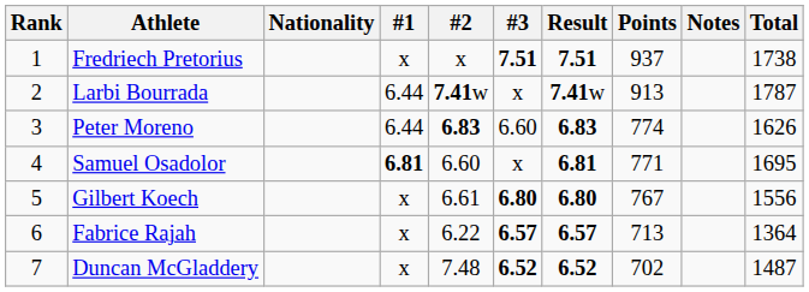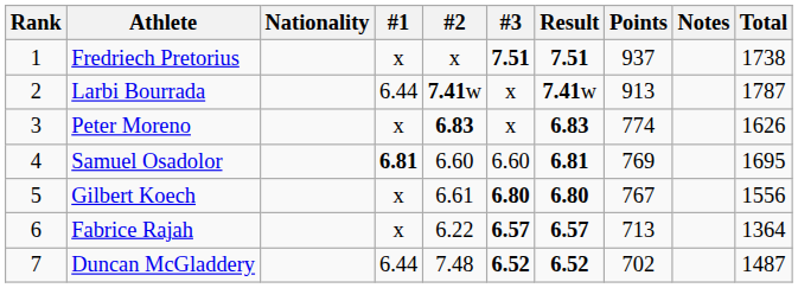Peter Moreno | #1: 6.44 -> x
Peter Moreno | #3: 6.60 -> x
Samuel Osadolor | #3: x -> 6.60
Samuel Osadolor | Points: 771 -> 769
Duncan McGladdery | #1: x -> 6.44
